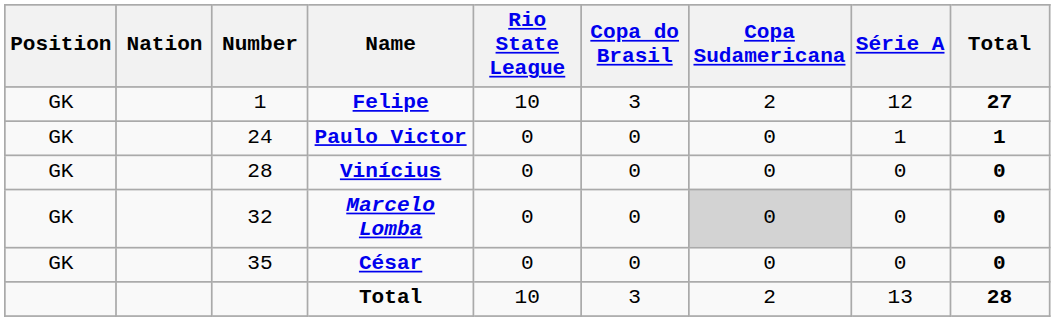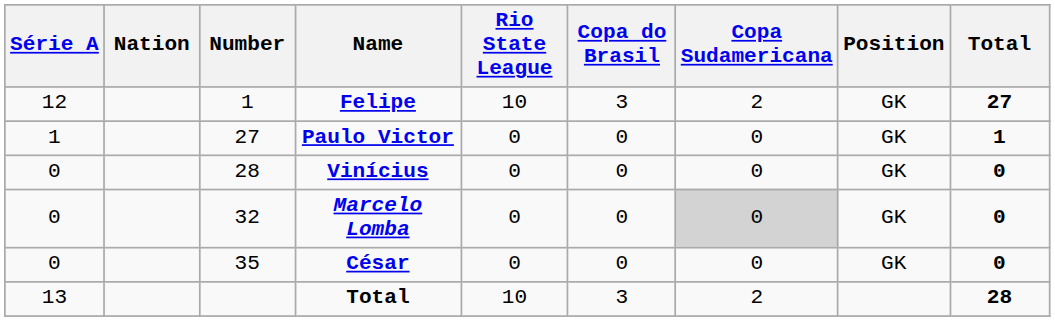columns swapped: Position <-> Série A
Paulo Victor | Number: 24 -> 27
